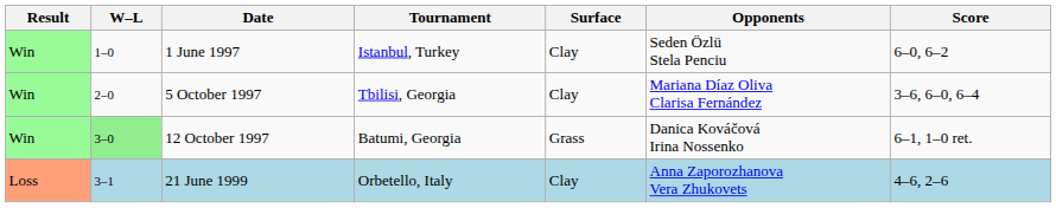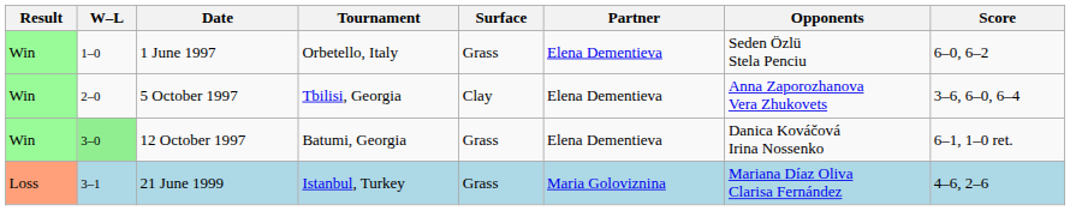+ column: Partner | Elena Dementieva | Elena Dementieva | Elena Dementieva | Maria Goloviznina
1 June 1997 | Tournament: Istanbul, Turkey -> Orbetello, Italy
1 June 1997 | Surface: Clay -> Grass
5 October 1997 | Opponents: Mariana Díaz Oliva Clarisa Fernández -> Anna Zaporozhanova Vera Zhukovets
21 June 1999 | Tournament: Orbetello, Italy -> Istanbul, Turkey
21 June 1999 | Surface: Clay -> Grass
21 June 1999 | Opponents: Anna Zaporozhanova Vera Zhukovets -> Mariana Díaz Oliva Clarisa Fernández
